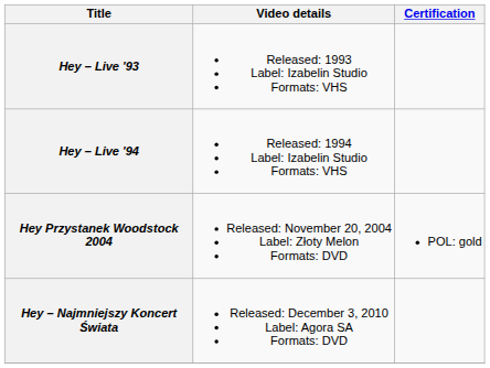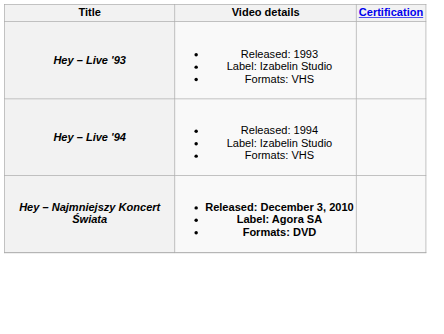- row: Hey Przystanek Woodstock 2004 | Released: November 20, 2004 Label: Złoty Melon Formats: DVD | POL: gold
Hey – Najmniejszy Koncert Świata | Video details: normal -> bold
